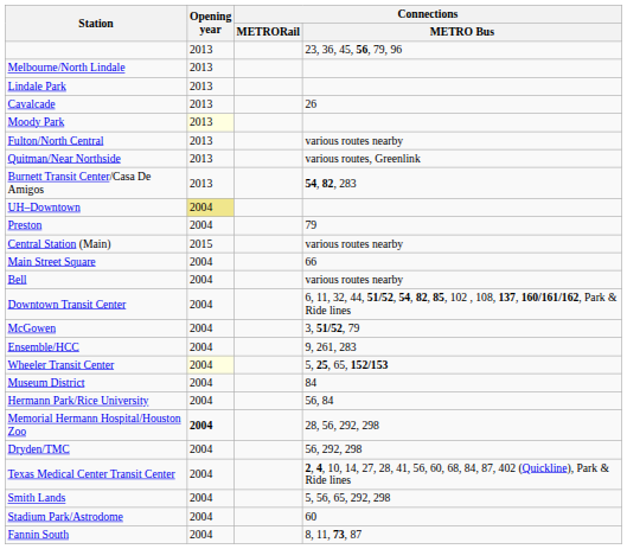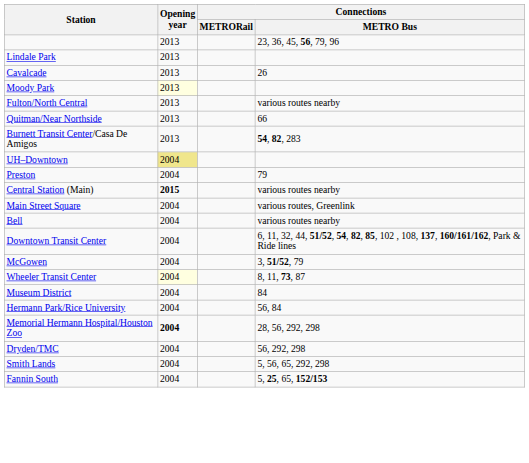- row: Melbourne/North Lindale | 2013
Quitman/Near Northside | Connections / METRO Bus: various routes, Greenlink -> 66
Central Station (Main) | Opening year: normal -> bold
Main Street Square | Connections / METRO Bus: 66 -> various routes, Greenlink
- row: Ensemble/HCC | 2004 | 9, 261, 283
Wheeler Transit Center | Connections / METRO Bus: 5, 25, 65, 152/153 -> 8, 11, 73, 87
- row: Texas Medical Center Transit Center | 2004 | 2, 4, 10, 14, 27, 28, 41, 56, 60, 68, 84, 87, 402 (Quickline), Park & Ride lines
- row: Stadium Park/Astrodome | 2004 | 60
Fannin South | Connections / METRO Bus: 8, 11, 73, 87 -> 5, 25, 65, 152/153
